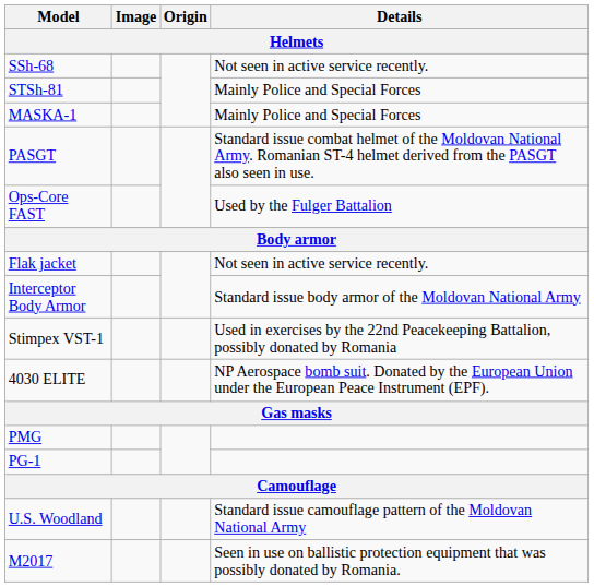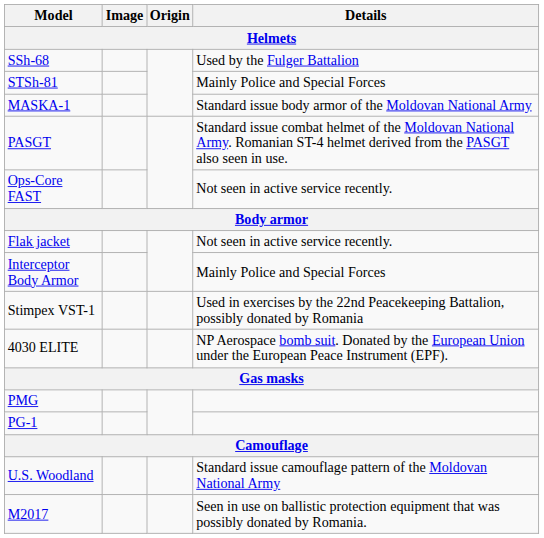SSh-68 | Details: Not seen in active service recently. -> Used by the Fulger Battalion
MASKA-1 | Details: Mainly Police and Special Forces -> Standard issue body armor of the Moldovan National Army
Ops-Core FAST | Details: Used by the Fulger Battalion -> Not seen in active service recently.
Interceptor Body Armor | Details: Standard issue body armor of the Moldovan National Army -> Mainly Police and Special Forces
